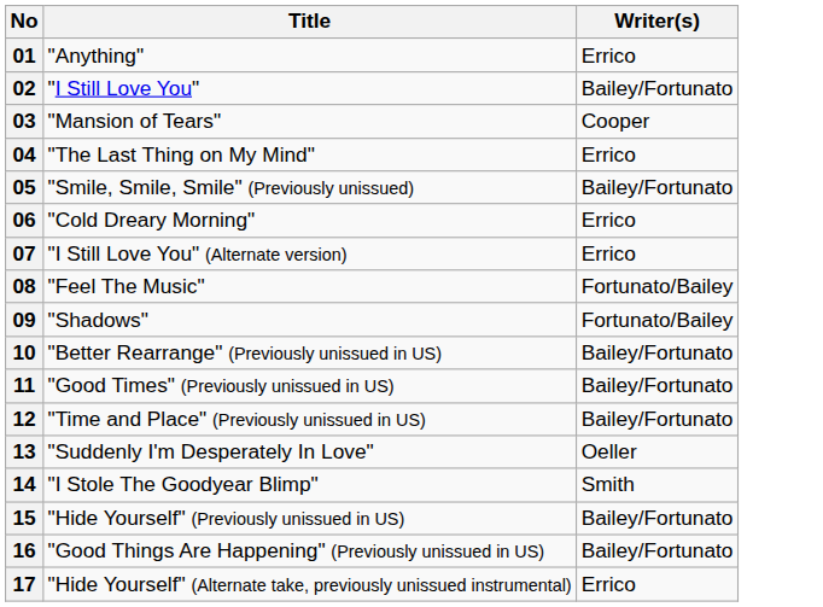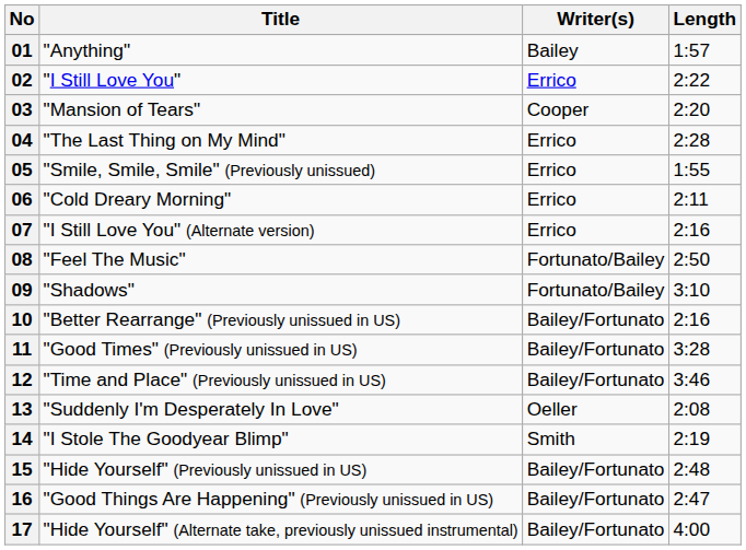+ column: Length | 1:57 | 2:22 | 2:20 | 2:28 | 1:55 | 2:11 | 2:16 | 2:50 | 3:10 | 2:16 | 3:28 | 3:46 | 2:08 | 2:19 | 2:48 | 2:47 | 4:00
01 | Writer(s): Errico -> Bailey
02 | Writer(s): Bailey/Fortunato -> Errico
05 | Writer(s): Bailey/Fortunato -> Errico
17 | Writer(s): Errico -> Bailey/Fortunato
